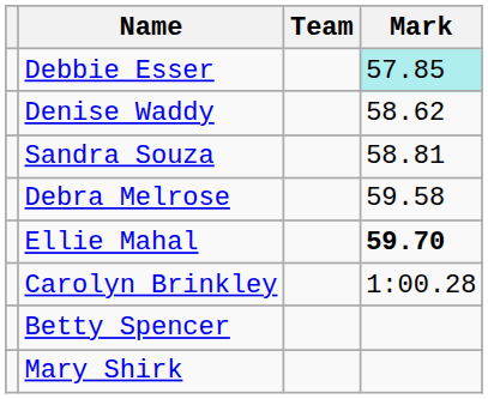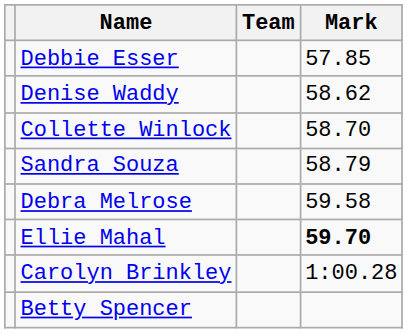Debbie Esser | Mark: paleturquoise background -> no background
+ row: Collette Winlock | 58.70
Sandra Souza | Mark: 58.81 -> 58.79
- row: Mary Shirk
